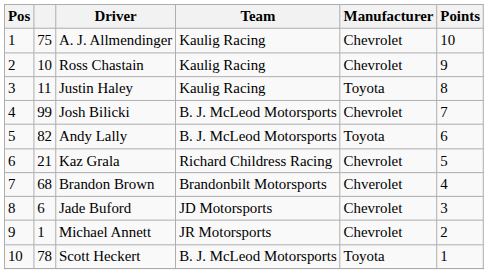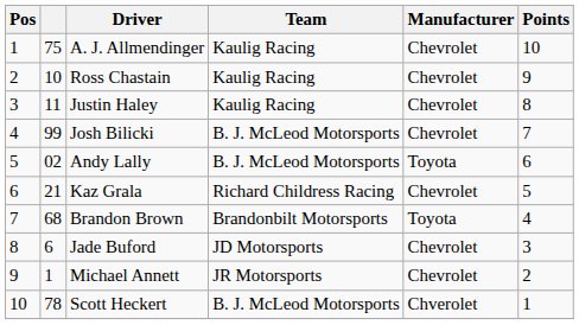Justin Haley | Manufacturer: Toyota -> Chevrolet
Andy Lally | column 2: 82 -> 02
Brandon Brown | Manufacturer: Chverolet -> Toyota
Scott Heckert | Manufacturer: Toyota -> Chverolet
